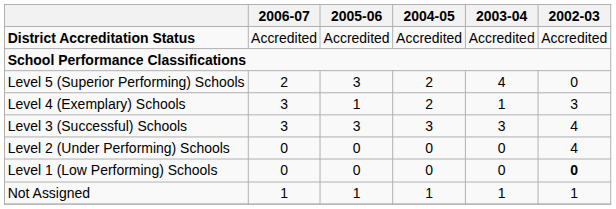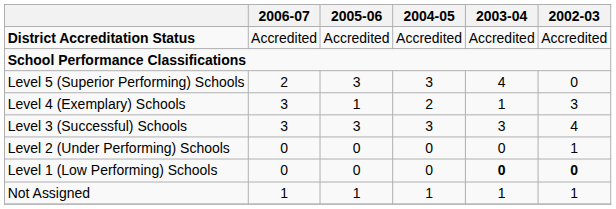Level 5 (Superior Performing) Schools | 2004-05: 2 -> 3
Level 2 (Under Performing) Schools | 2002-03: 4 -> 1
Level 1 (Low Performing) Schools | 2003-04: normal -> bold
